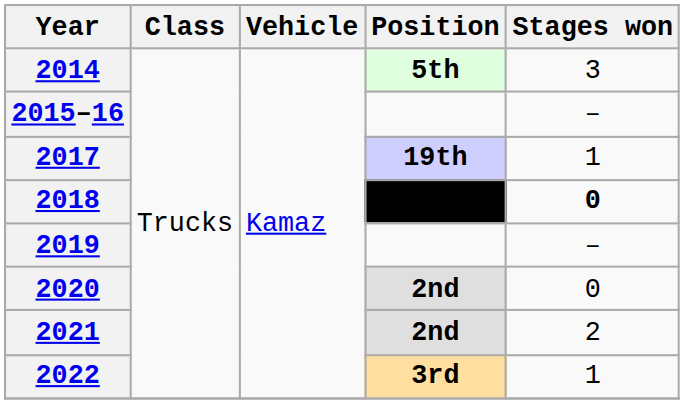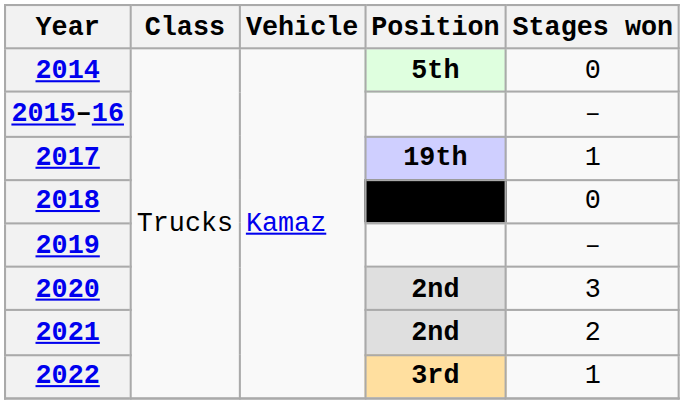2014 | Stages won: 3 -> 0
2018 | Stages won: bold -> normal
2020 | Stages won: 0 -> 3
